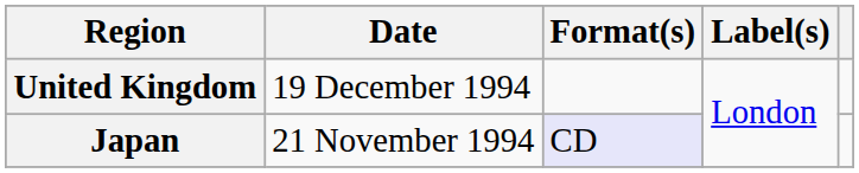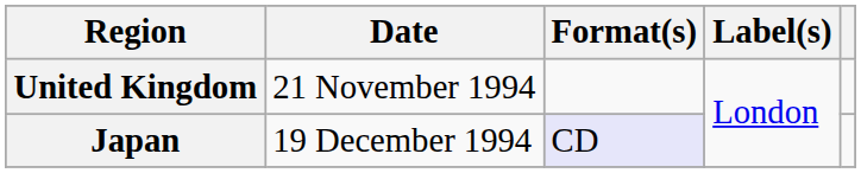United Kingdom | Date: 19 December 1994 -> 21 November 1994
Japan | Date: 21 November 1994 -> 19 December 1994
